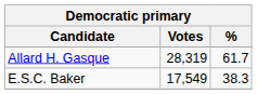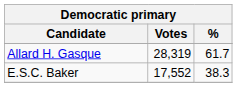E.S.C. Baker | Votes: 17,549 -> 17,552
